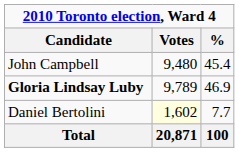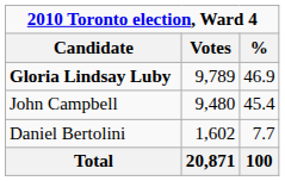rows swapped: Gloria Lindsay Luby <-> John Campbell
Daniel Bertolini | Votes: lightyellow background -> no background
